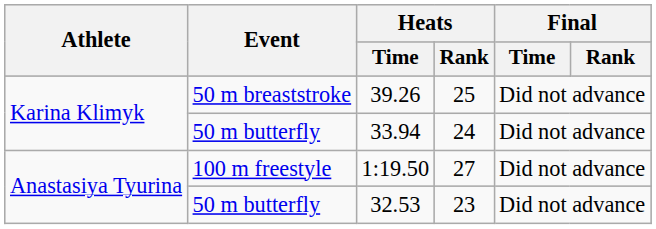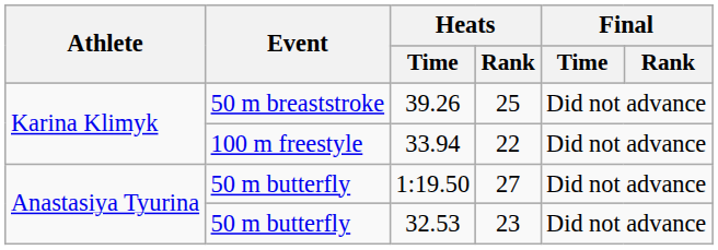33.94 | Event: 50 m butterfly -> 100 m freestyle
33.94 | Heats / Rank: 24 -> 22
1:19.50 | Event: 100 m freestyle -> 50 m butterfly
